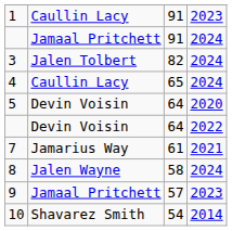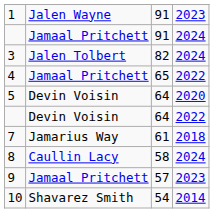1 | column 2: Caullin Lacy -> Jalen Wayne
4 | column 2: Caullin Lacy -> Jamaal Pritchett
4 | column 4: 2024 -> 2022
7 | column 4: 2021 -> 2018
8 | column 2: Jalen Wayne -> Caullin Lacy
